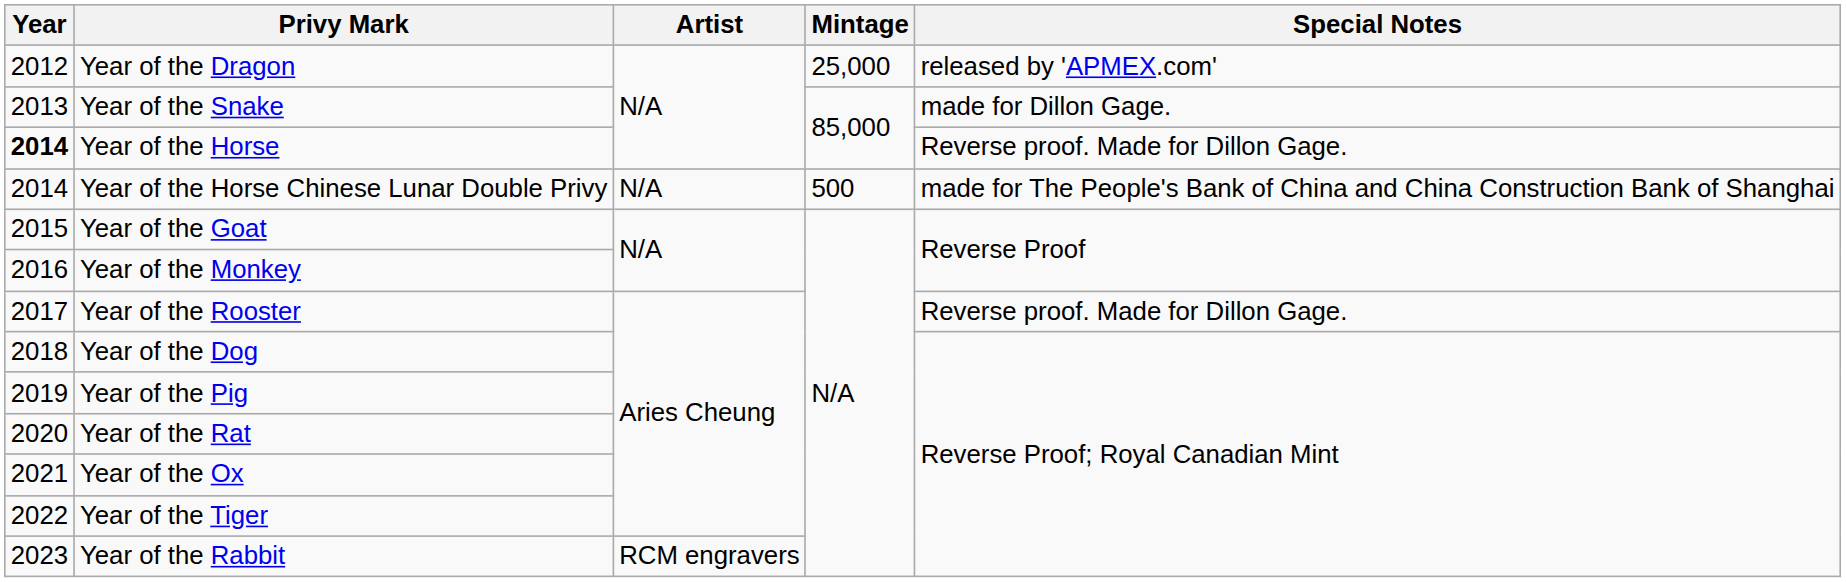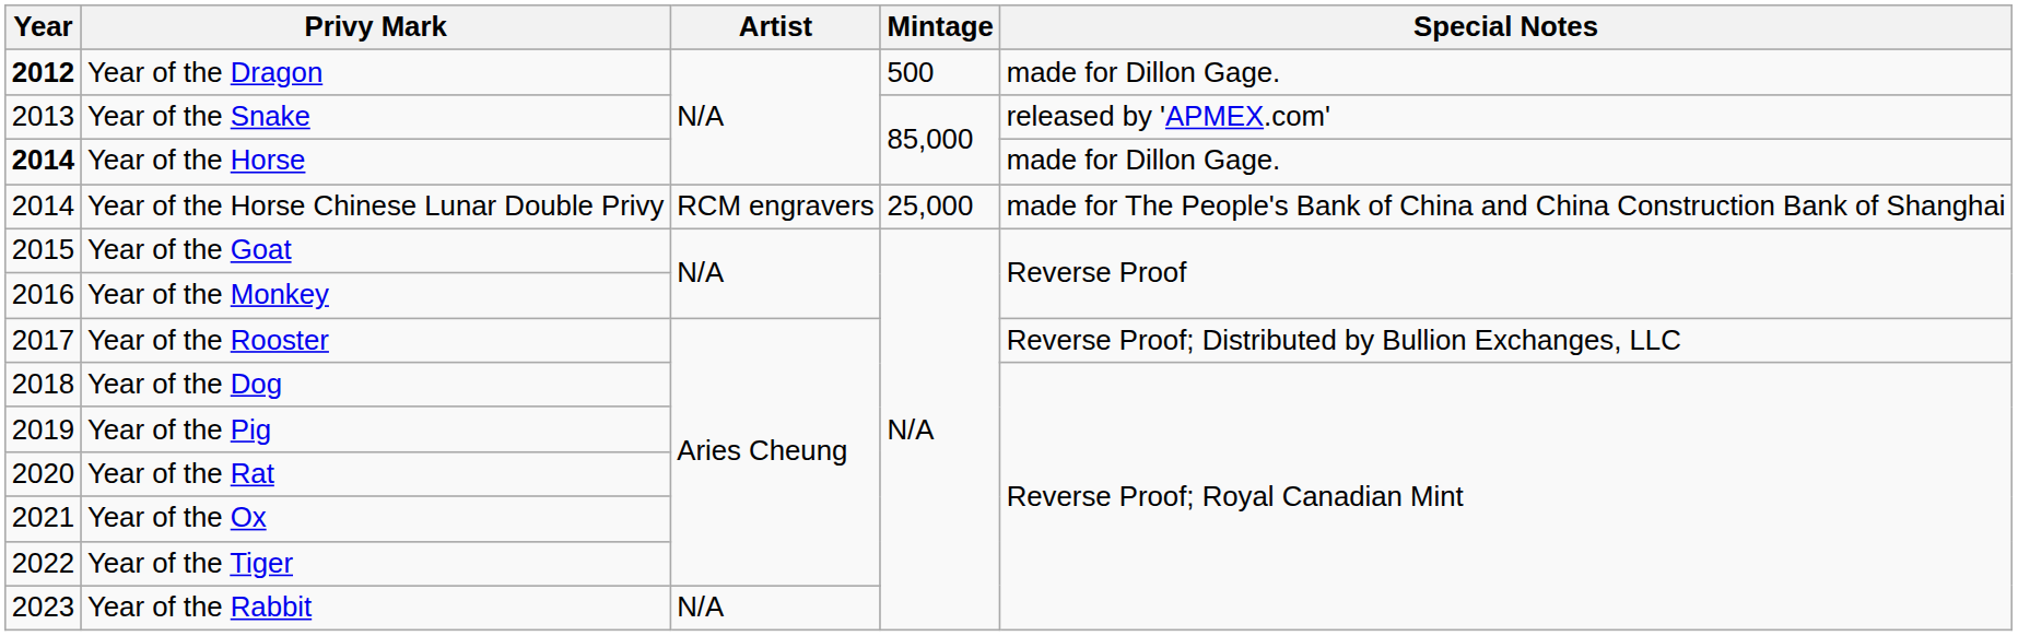Year of the Dragon | Year: normal -> bold
Year of the Dragon | Mintage: 25,000 -> 500
Year of the Dragon | Special Notes: released by 'APMEX.com' -> made for Dillon Gage.
Year of the Snake | Special Notes: made for Dillon Gage. -> released by 'APMEX.com'
Year of the Horse | Special Notes: Reverse proof. Made for Dillon Gage. -> made for Dillon Gage.
Year of the Horse Chinese Lunar Double Privy | Artist: N/A -> RCM engravers
Year of the Horse Chinese Lunar Double Privy | Mintage: 500 -> 25,000
Year of the Rooster | Special Notes: Reverse proof. Made for Dillon Gage. -> Reverse Proof; Distributed by Bullion Exchanges, LLC
Year of the Rabbit | Artist: RCM engravers -> N/A
